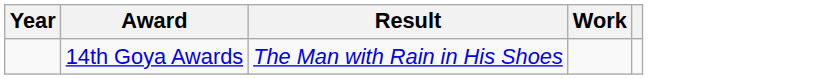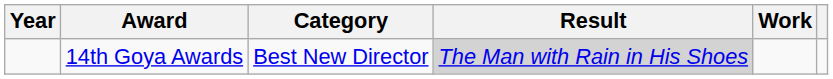+ column: Category | Best New Director
14th Goya Awards | Result: no background -> lightgrey background
